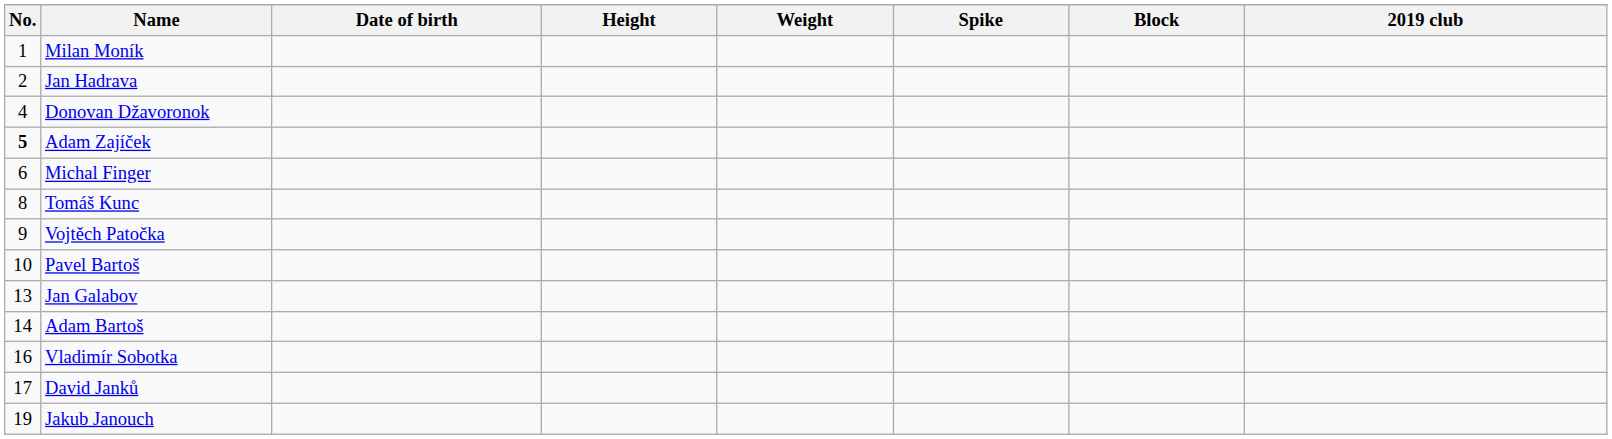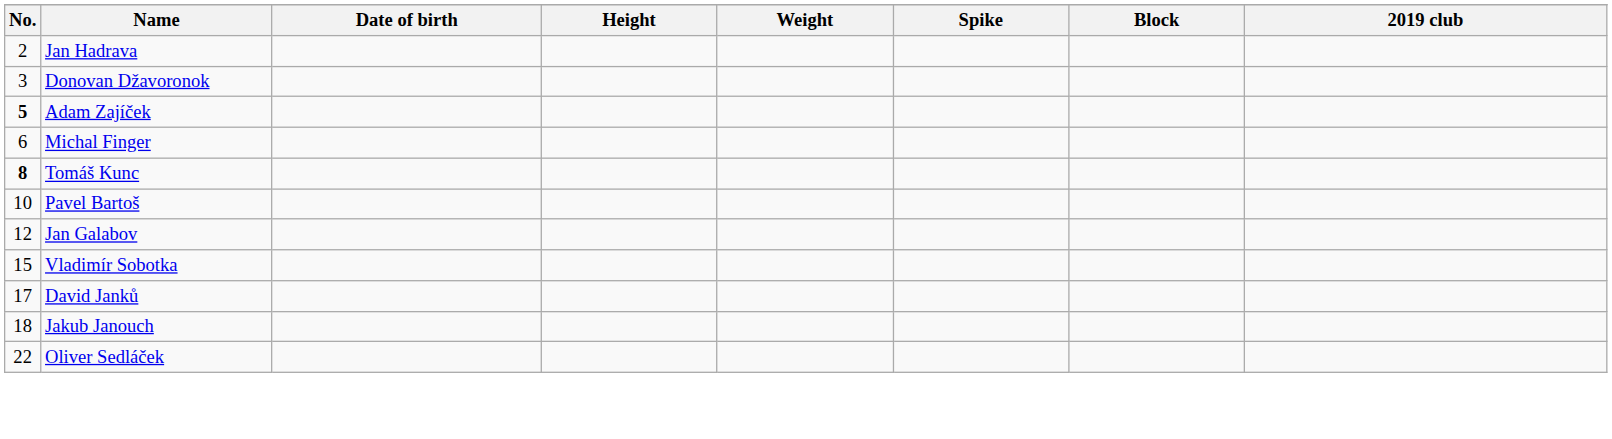- row: 1 | Milan Moník
Donovan Džavoronok | No.: 4 -> 3
Tomáš Kunc | No.: normal -> bold
- row: 9 | Vojtěch Patočka
Jan Galabov | No.: 13 -> 12
- row: 14 | Adam Bartoš
Vladimír Sobotka | No.: 16 -> 15
Jakub Janouch | No.: 19 -> 18
+ row: 22 | Oliver Sedláček
